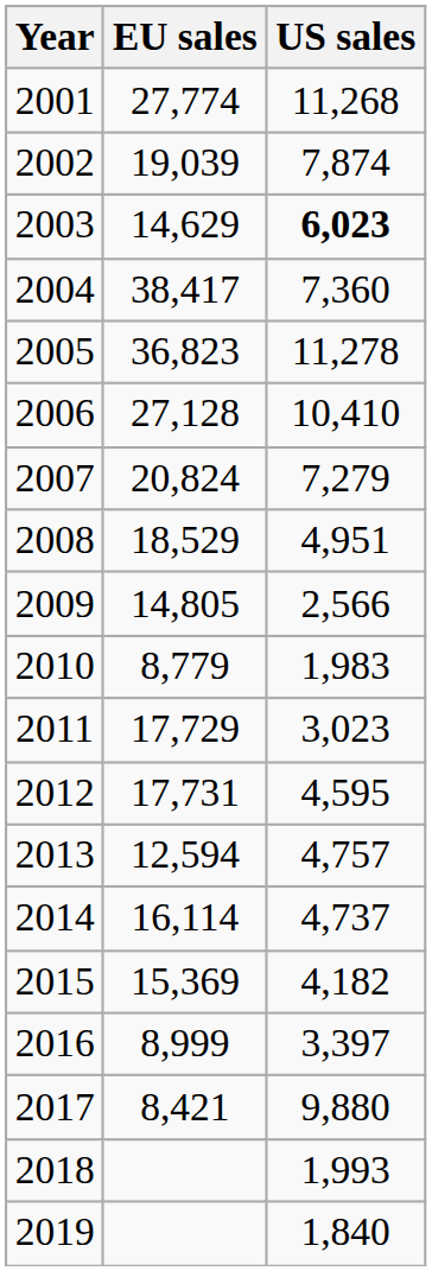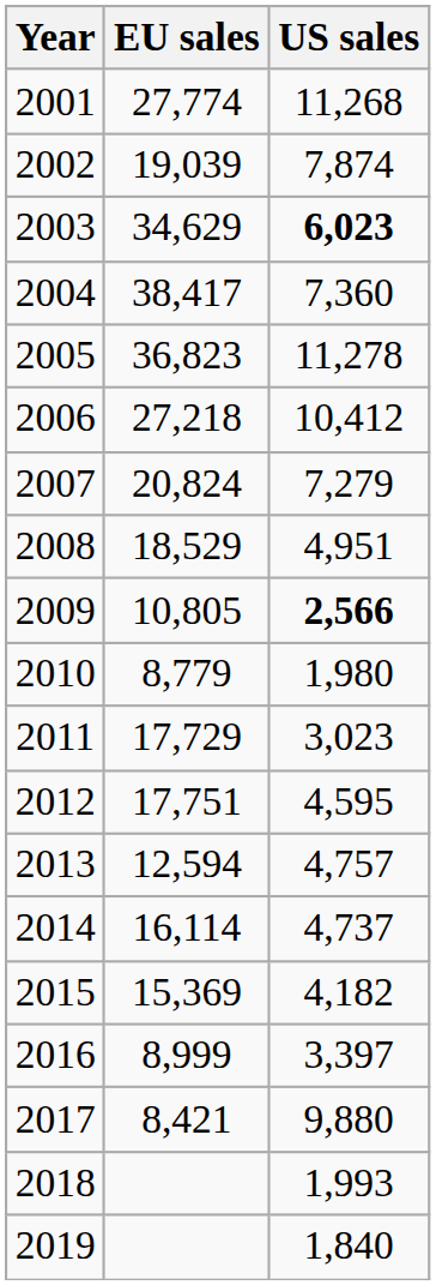2003 | EU sales: 14,629 -> 34,629
2006 | EU sales: 27,128 -> 27,218
2006 | US sales: 10,410 -> 10,412
2009 | EU sales: 14,805 -> 10,805
2009 | US sales: normal -> bold
2010 | US sales: 1,983 -> 1,980
2012 | EU sales: 17,731 -> 17,751
